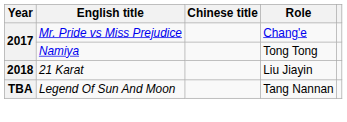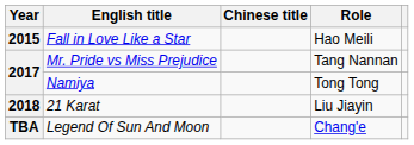+ row: 2015 | Fall in Love Like a Star | Hao Meili
Mr. Pride vs Miss Prejudice | Role: Chang'e -> Tang Nannan
Legend Of Sun And Moon | Role: Tang Nannan -> Chang'e
